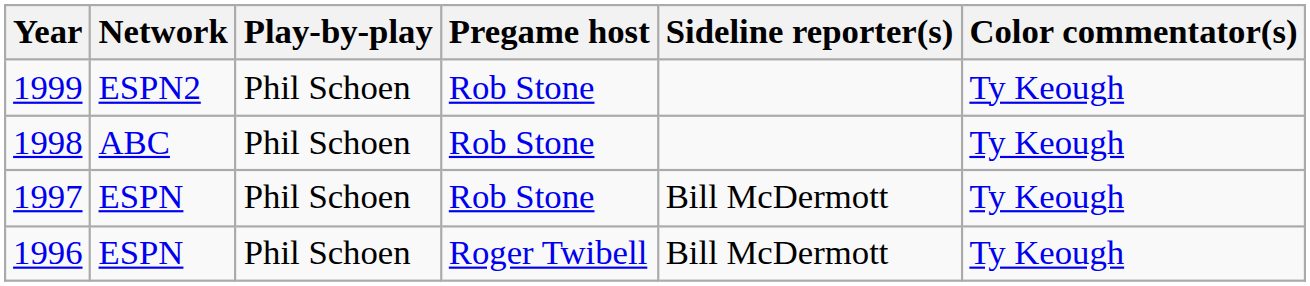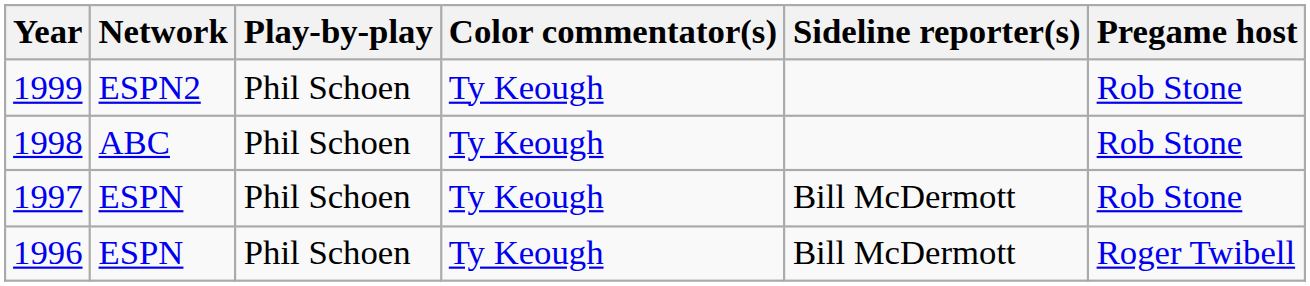columns swapped: Color commentator(s) <-> Pregame host
